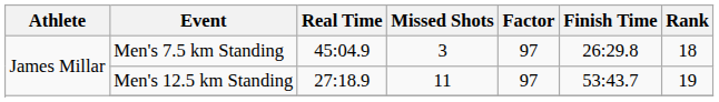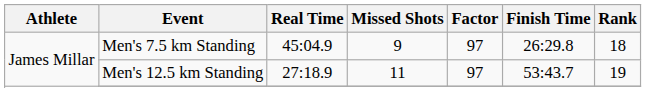Men's 7.5 km Standing | Missed Shots: 3 -> 9
